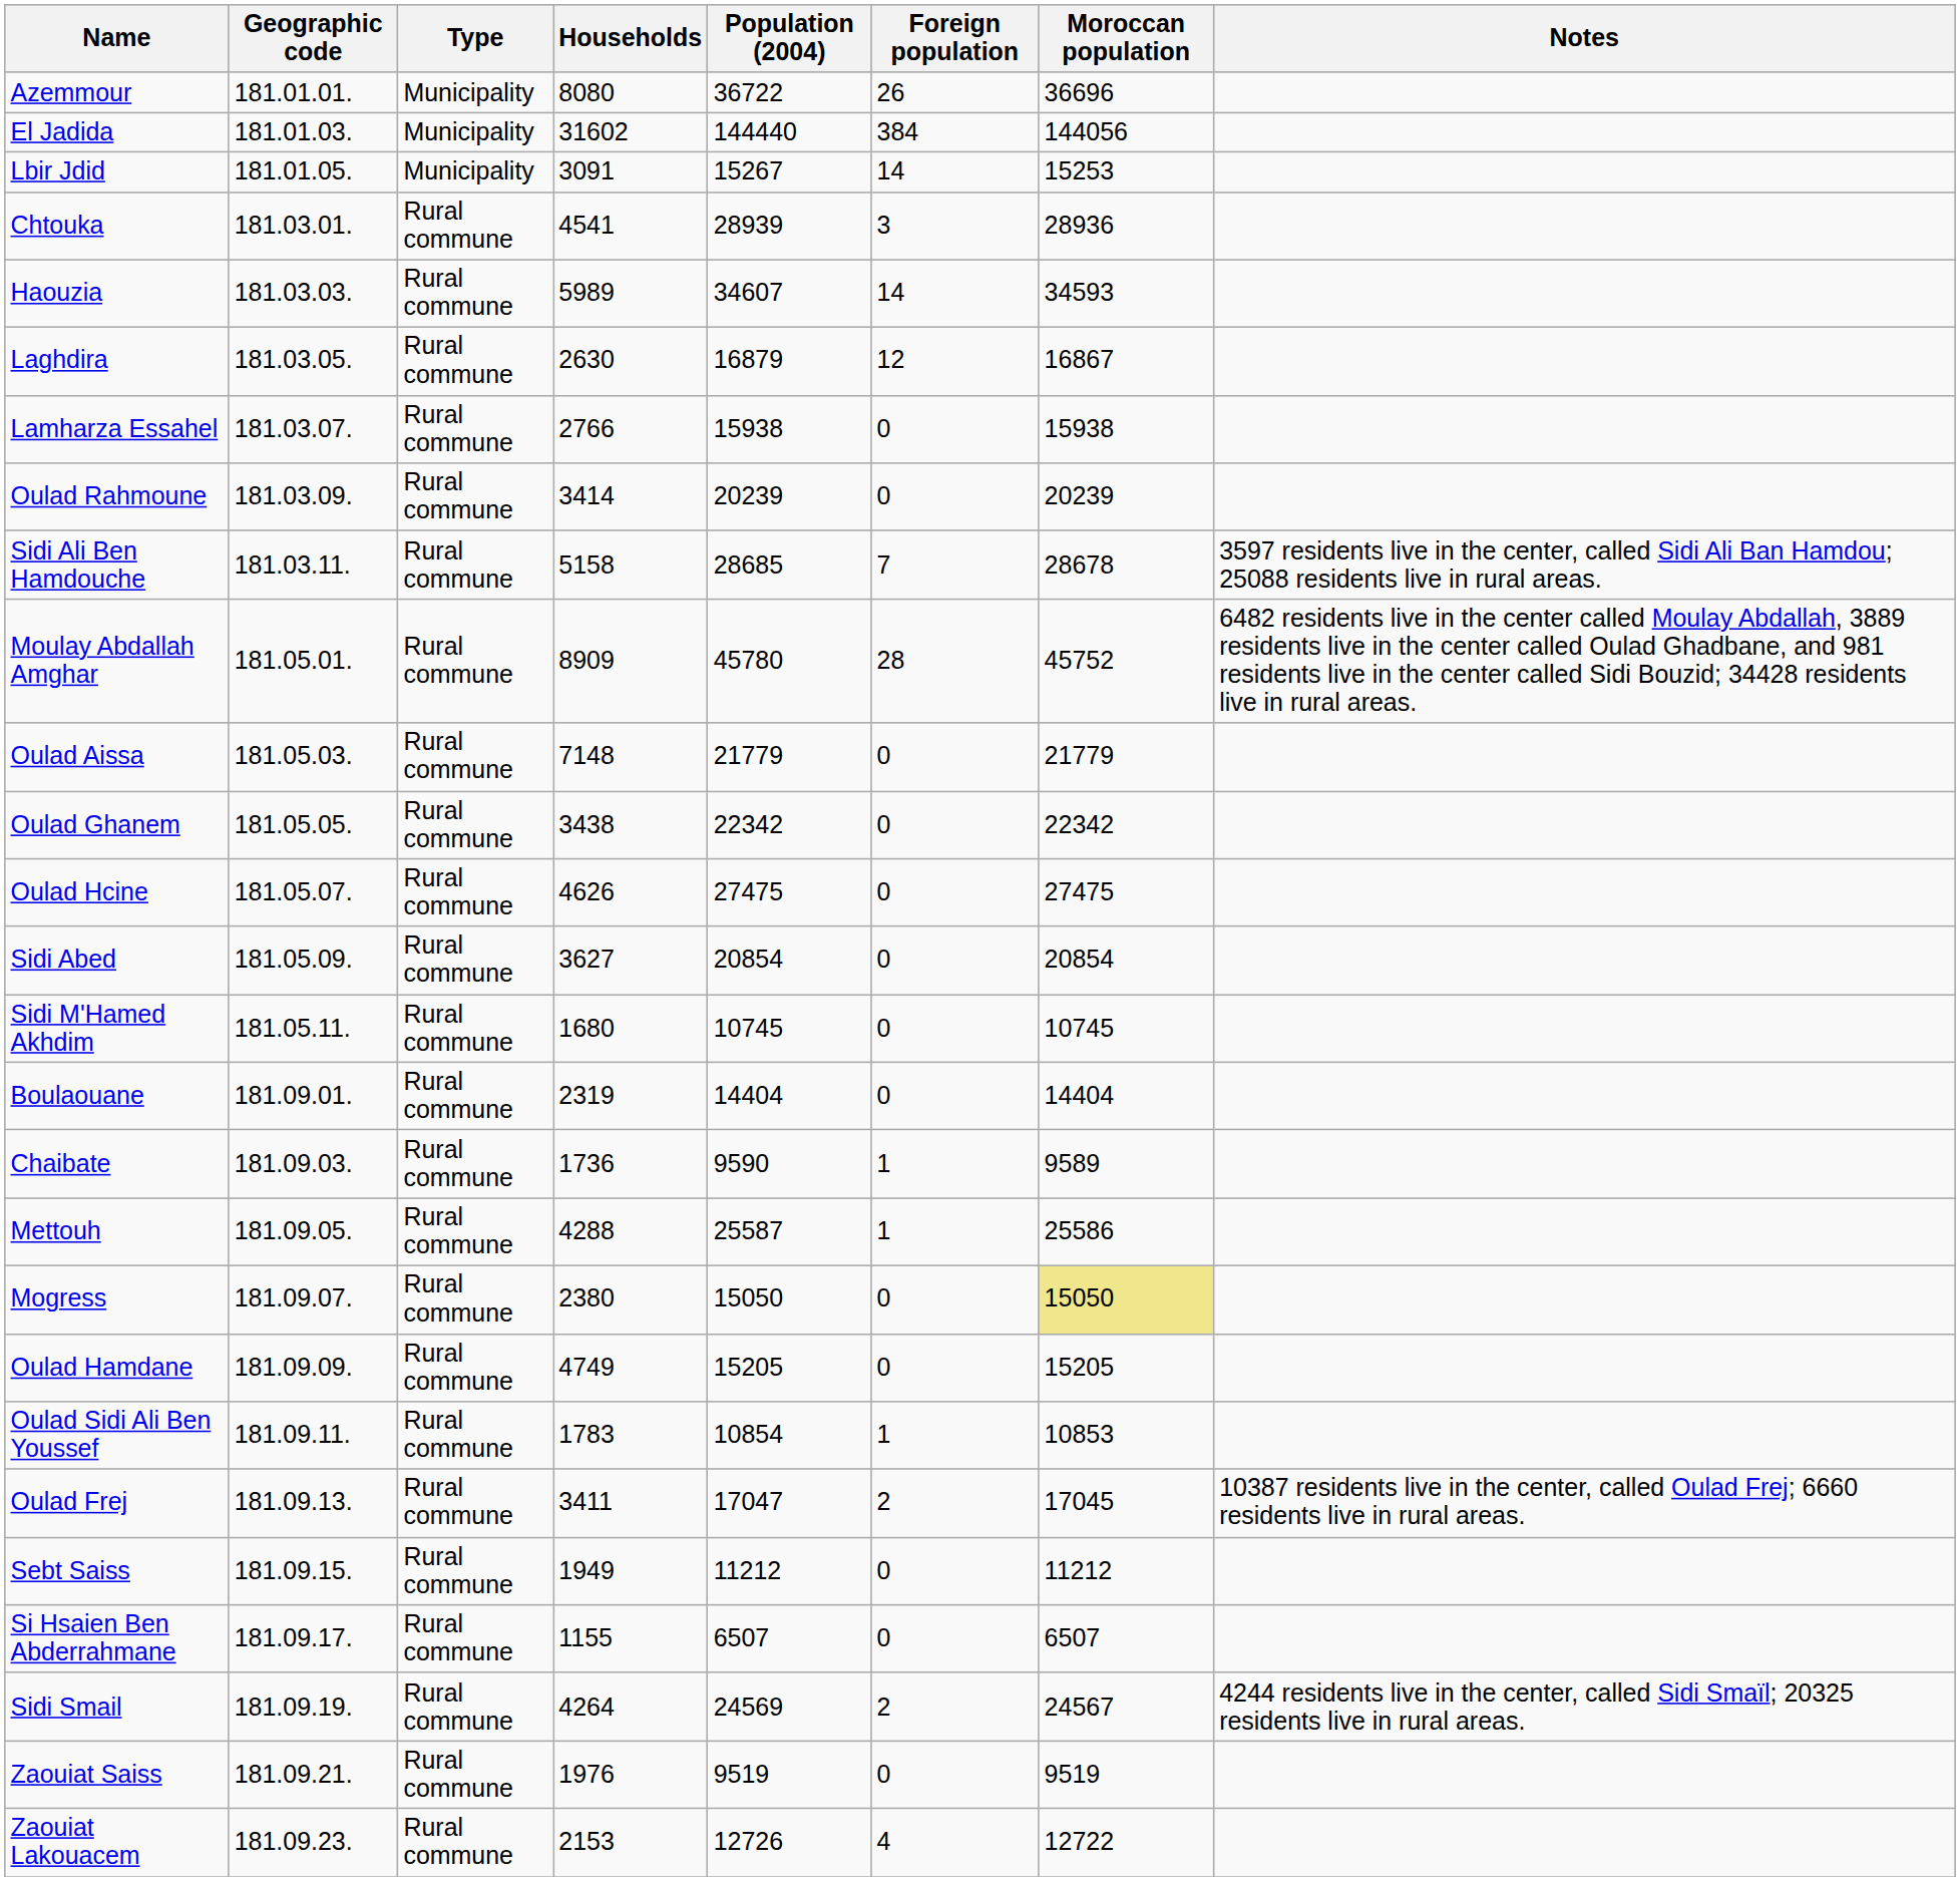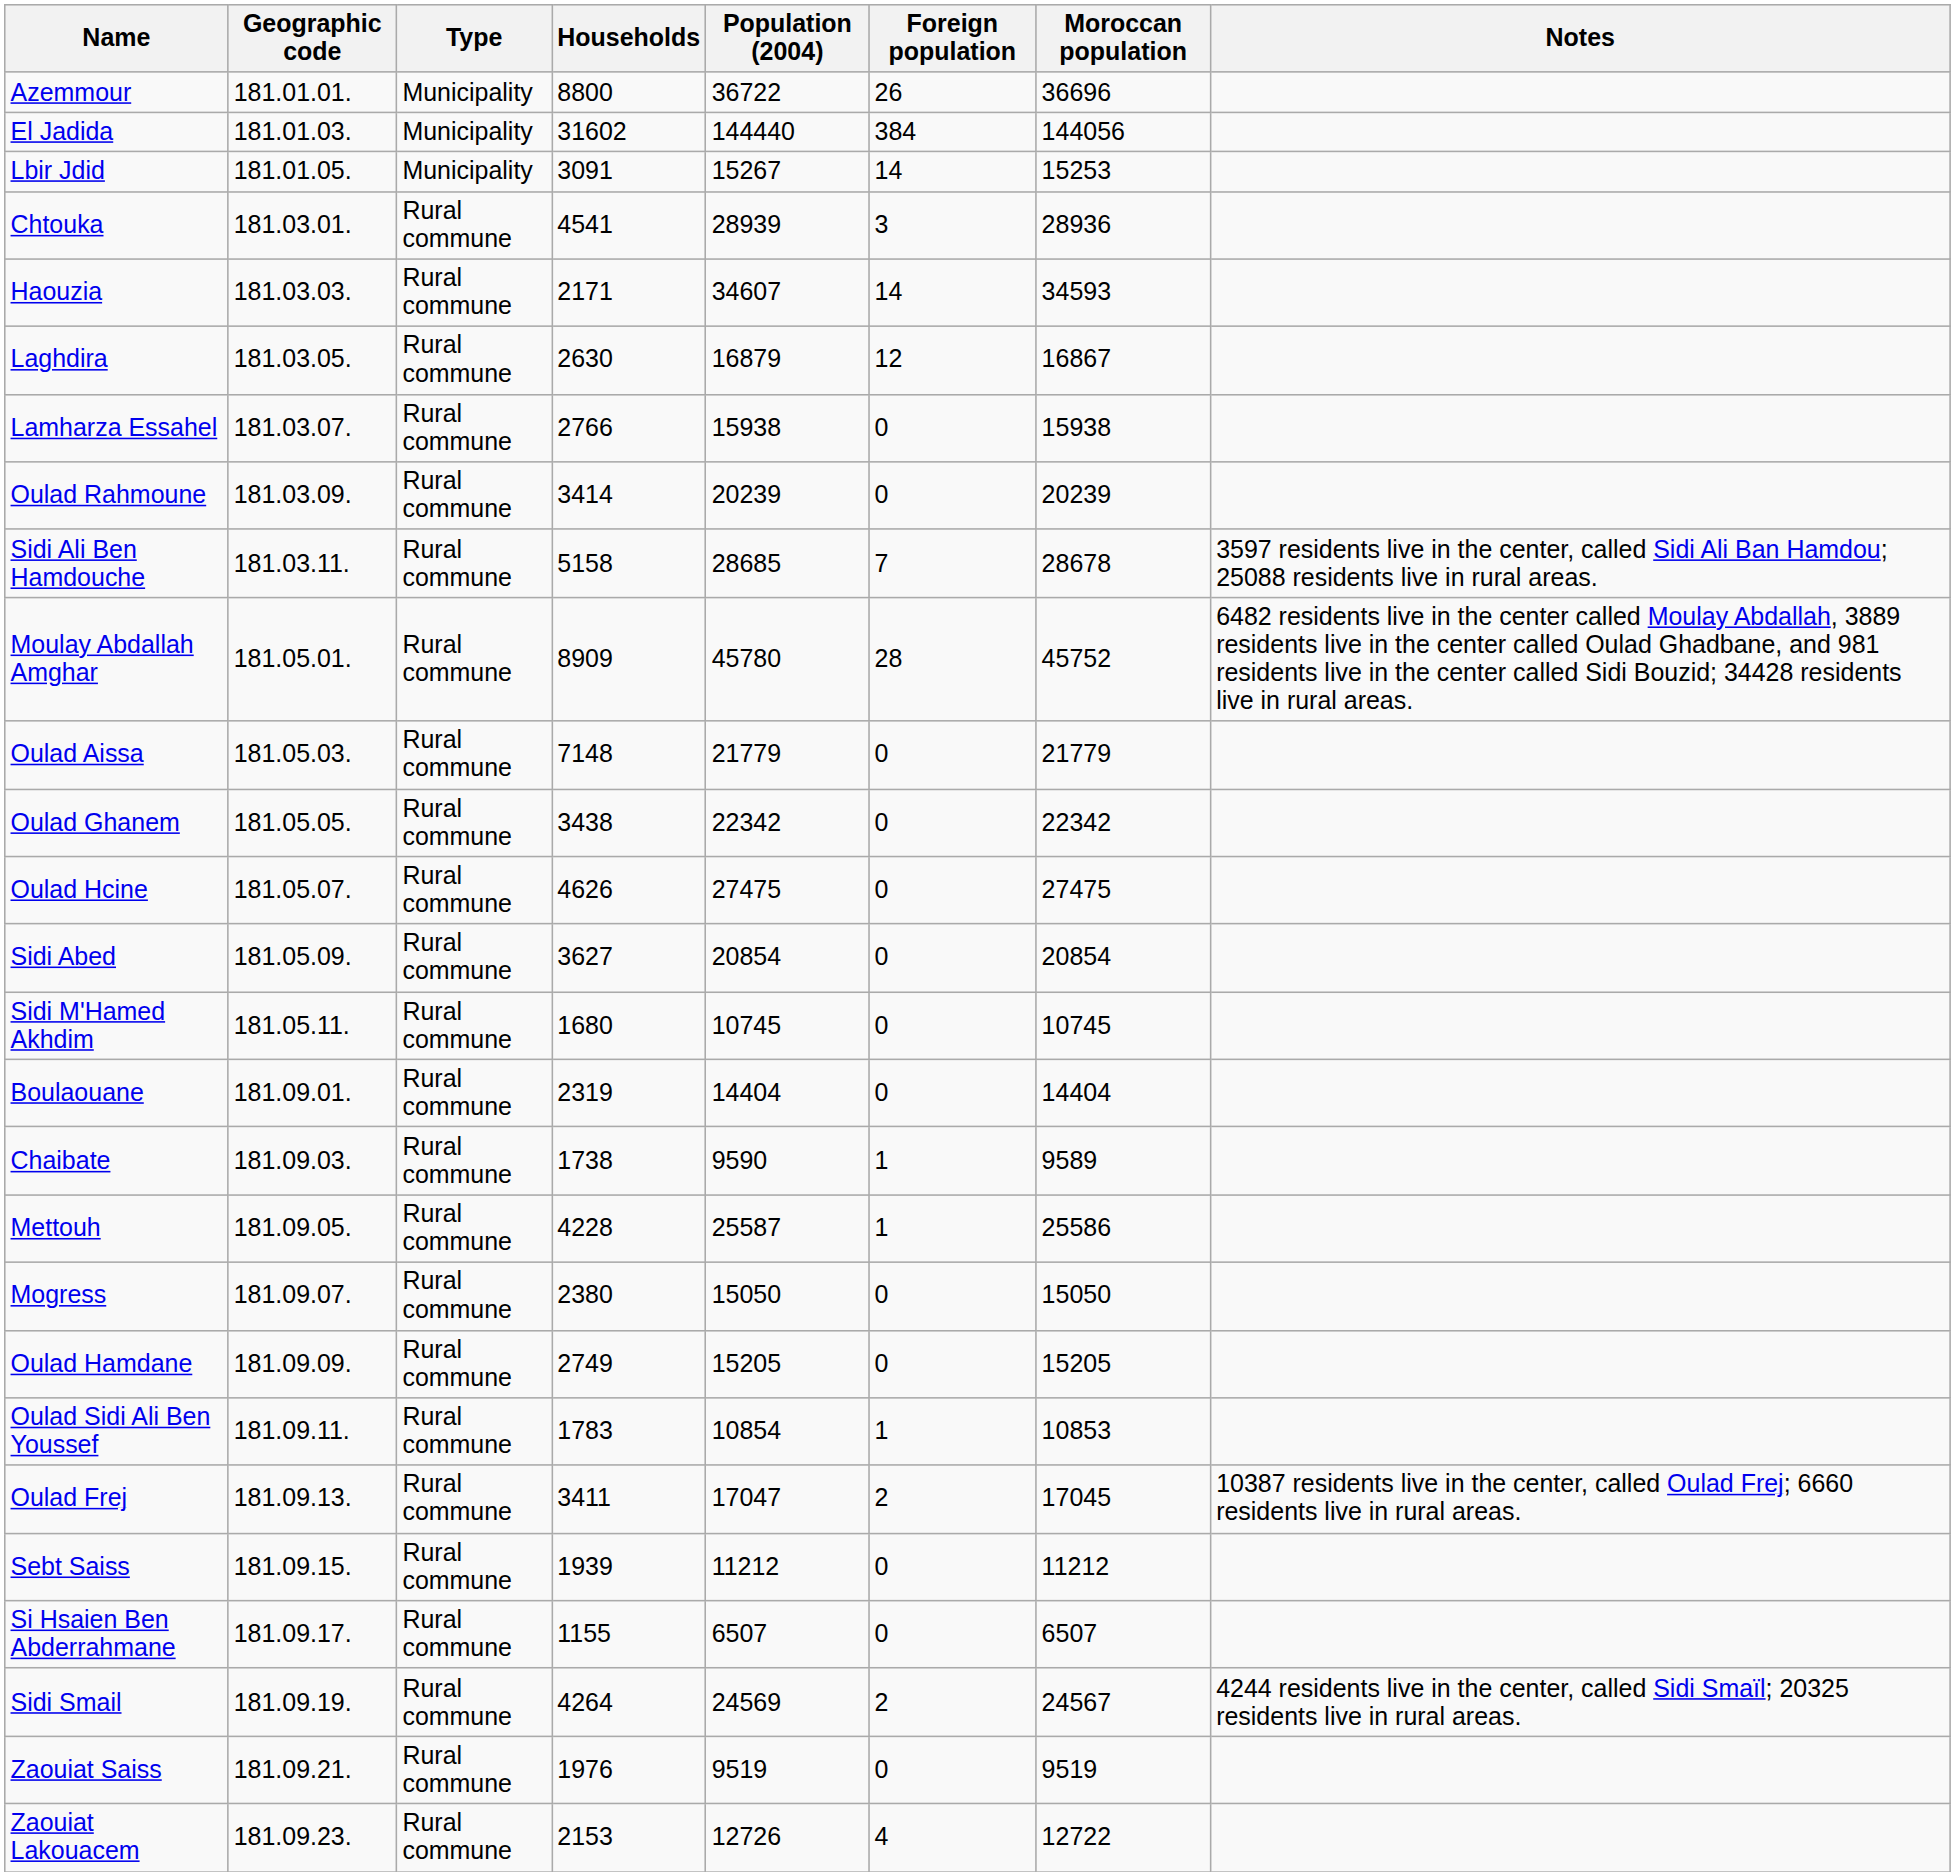Azemmour | Households: 8080 -> 8800
Haouzia | Households: 5989 -> 2171
Chaibate | Households: 1736 -> 1738
Mettouh | Households: 4288 -> 4228
Mogress | Moroccan population: khaki background -> no background
Oulad Hamdane | Households: 4749 -> 2749
Sebt Saiss | Households: 1949 -> 1939
